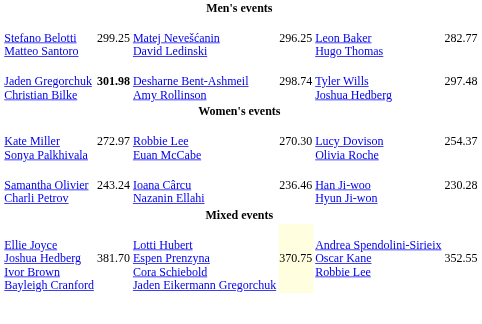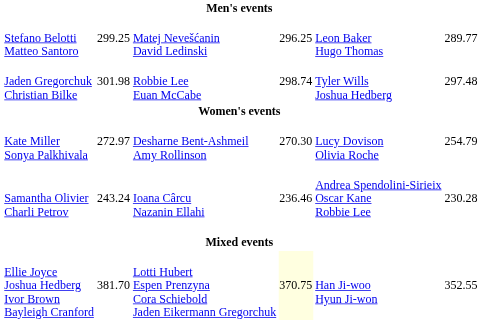Stefano Belotti Matteo Santoro | column 7: 282.77 -> 289.77
Jaden Gregorchuk Christian Bilke | column 3: bold -> normal
Jaden Gregorchuk Christian Bilke | column 4: Desharne Bent-Ashmeil Amy Rollinson -> Robbie Lee Euan McCabe
Kate Miller Sonya Palkhivala | column 4: Robbie Lee Euan McCabe -> Desharne Bent-Ashmeil Amy Rollinson
Kate Miller Sonya Palkhivala | column 7: 254.37 -> 254.79
Samantha Olivier Charli Petrov | column 6: Han Ji-woo Hyun Ji-won -> Andrea Spendolini-Sirieix Oscar Kane Robbie Lee
Ellie Joyce Joshua Hedberg Ivor Brown Bayleigh Cranford | column 6: Andrea Spendolini-Sirieix Oscar Kane Robbie Lee -> Han Ji-woo Hyun Ji-won
